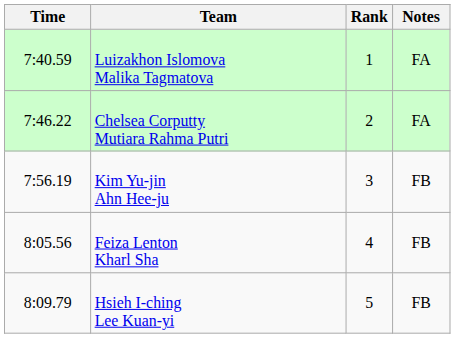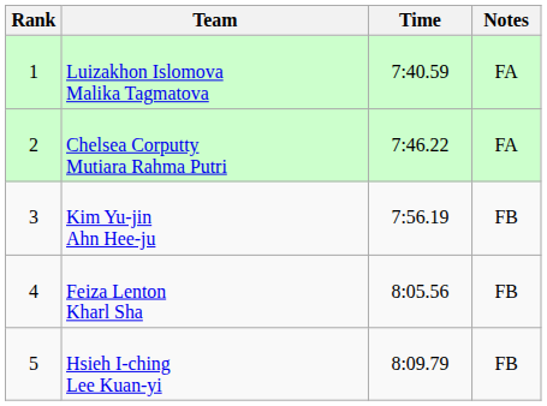columns swapped: Rank <-> Time
